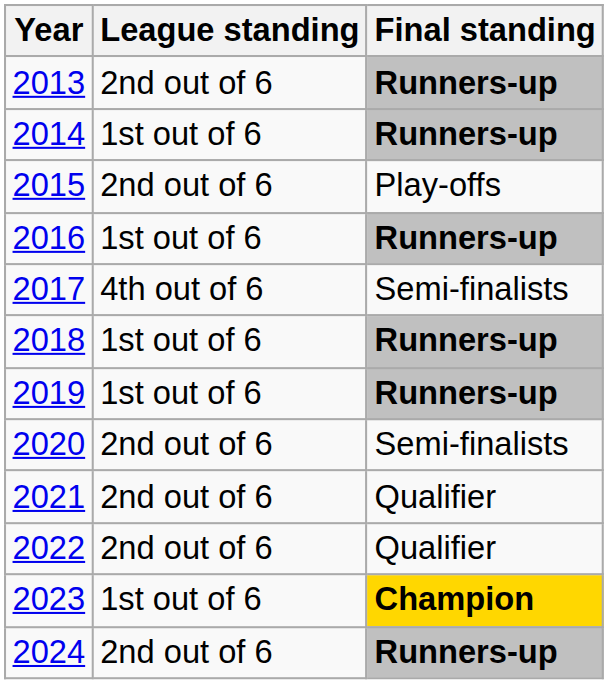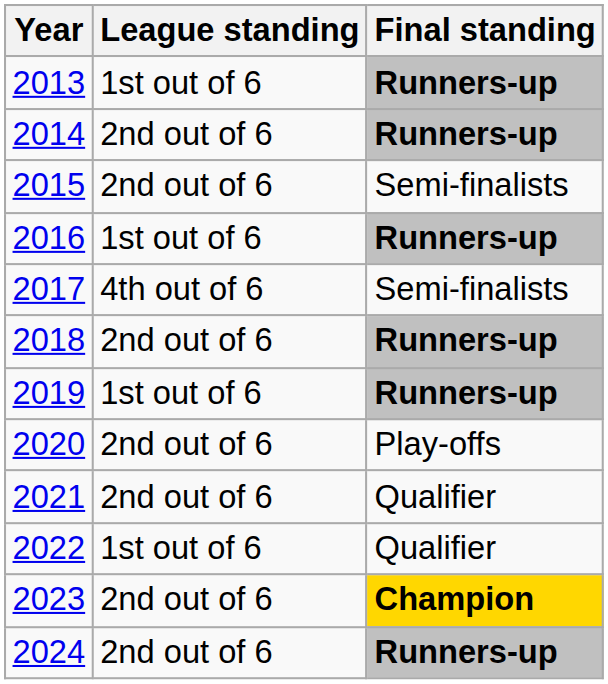2013 | League standing: 2nd out of 6 -> 1st out of 6
2014 | League standing: 1st out of 6 -> 2nd out of 6
2015 | Final standing: Play-offs -> Semi-finalists
2018 | League standing: 1st out of 6 -> 2nd out of 6
2020 | Final standing: Semi-finalists -> Play-offs
2022 | League standing: 2nd out of 6 -> 1st out of 6
2023 | League standing: 1st out of 6 -> 2nd out of 6
